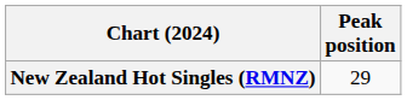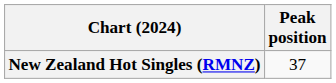New Zealand Hot Singles (RMNZ) | Peak position: 29 -> 37
